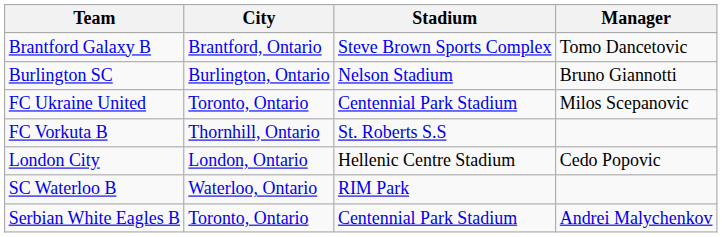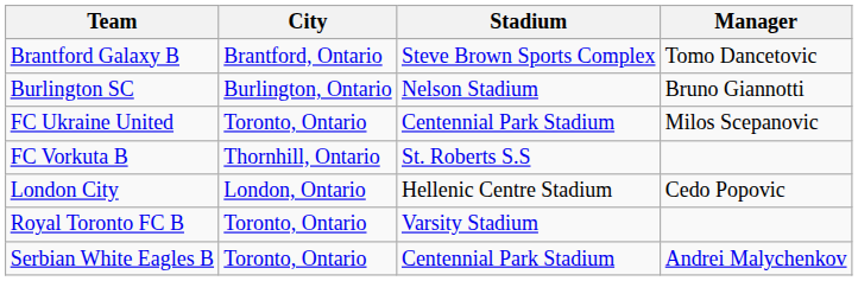+ row: Royal Toronto FC B | Toronto, Ontario | Varsity Stadium
- row: SC Waterloo B | Waterloo, Ontario | RIM Park
